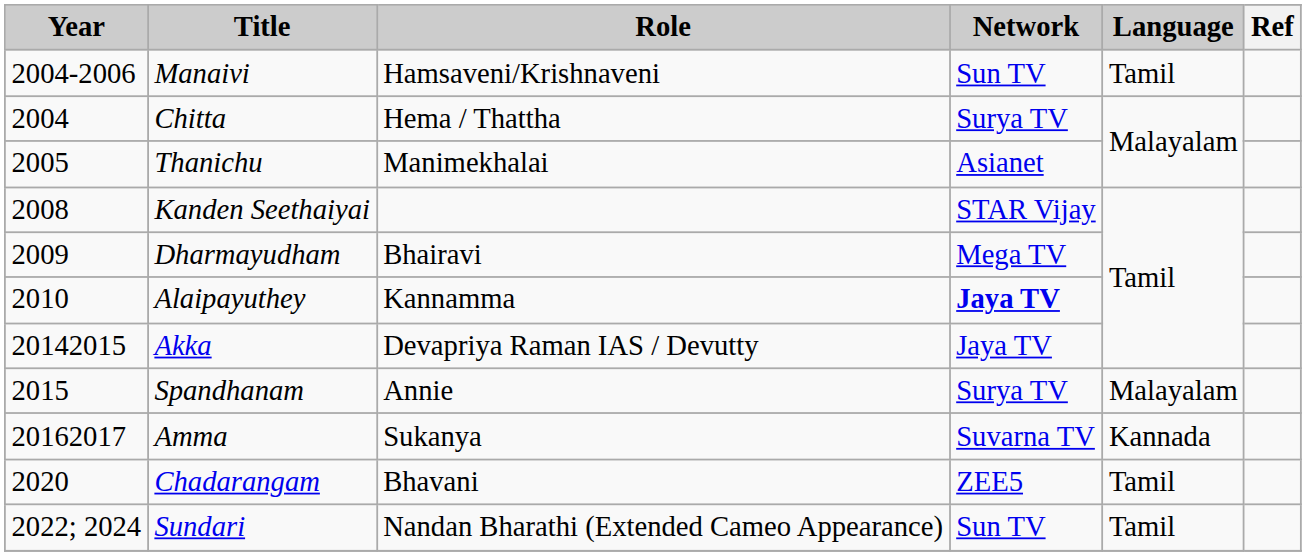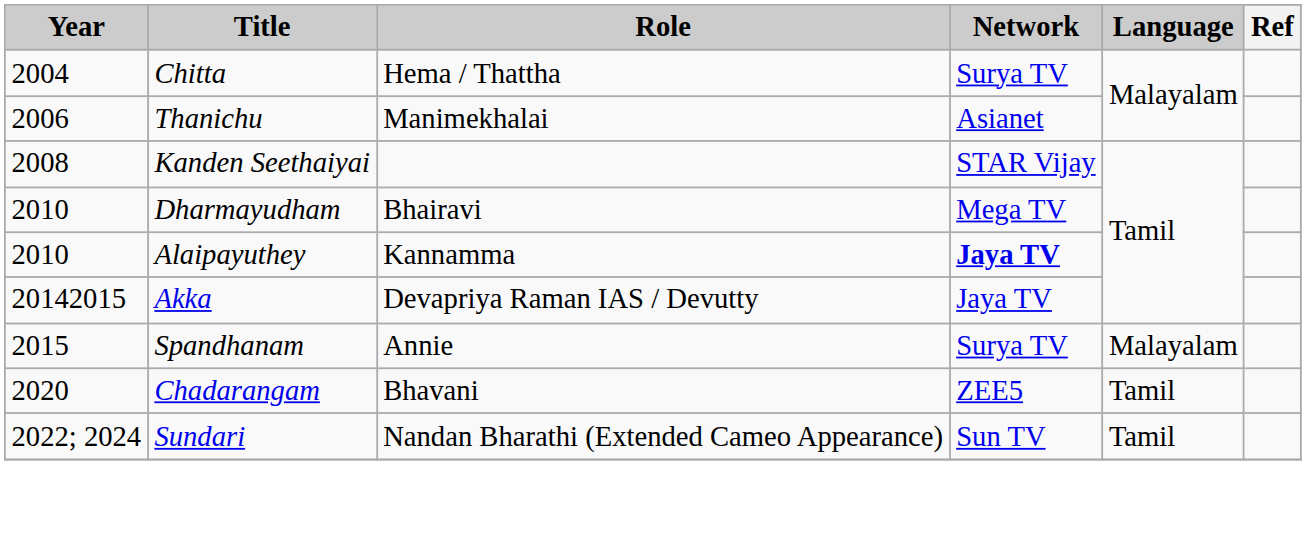- row: 2004-2006 | Manaivi | Hamsaveni/Krishnaveni | Sun TV | Tamil
Thanichu | Year: 2005 -> 2006
Dharmayudham | Year: 2009 -> 2010
- row: 20162017 | Amma | Sukanya | Suvarna TV | Kannada
